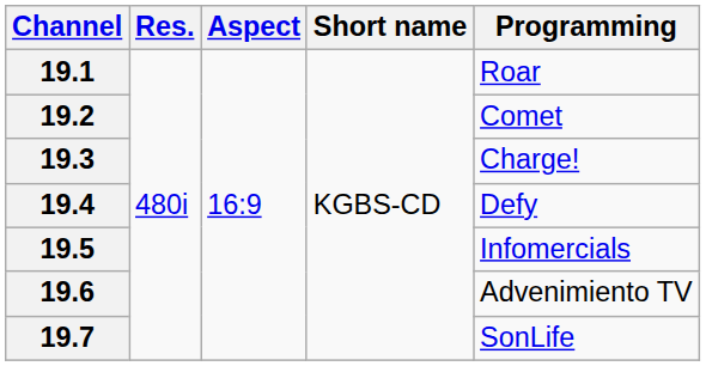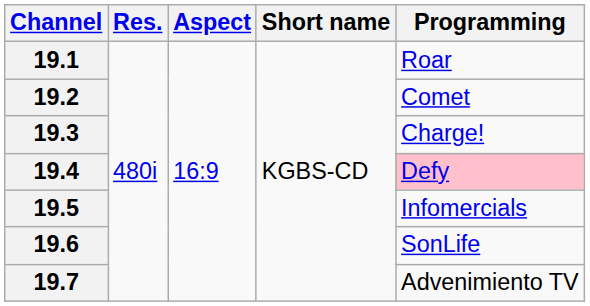19.4 | Programming: no background -> pink background
19.6 | Programming: Advenimiento TV -> SonLife
19.7 | Programming: SonLife -> Advenimiento TV
